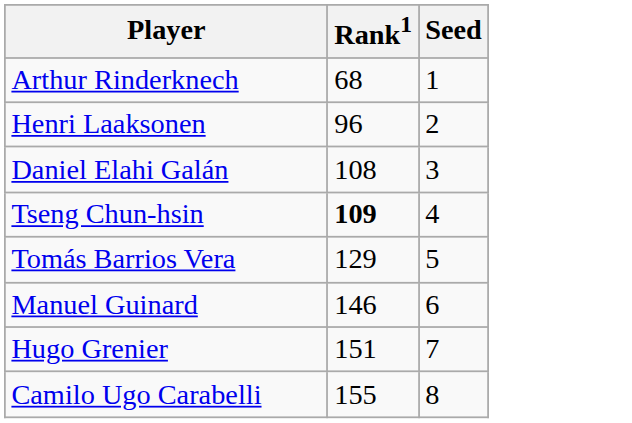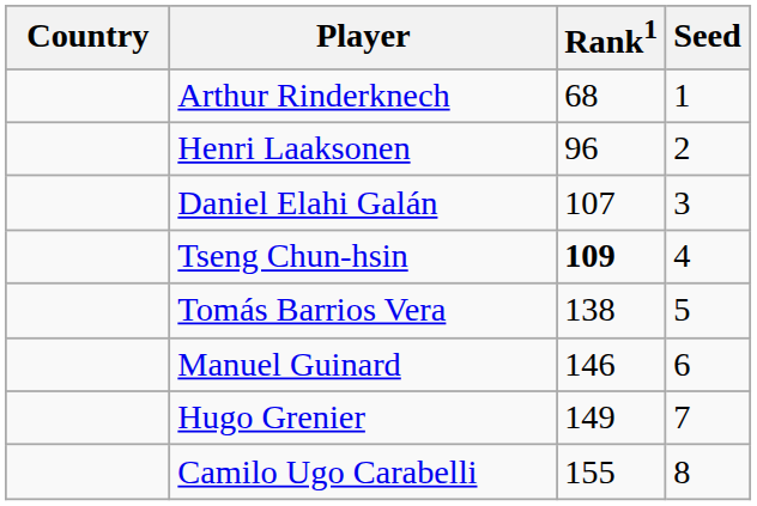+ column: Country
Daniel Elahi Galán | Rank1: 108 -> 107
Tomás Barrios Vera | Rank1: 129 -> 138
Hugo Grenier | Rank1: 151 -> 149
